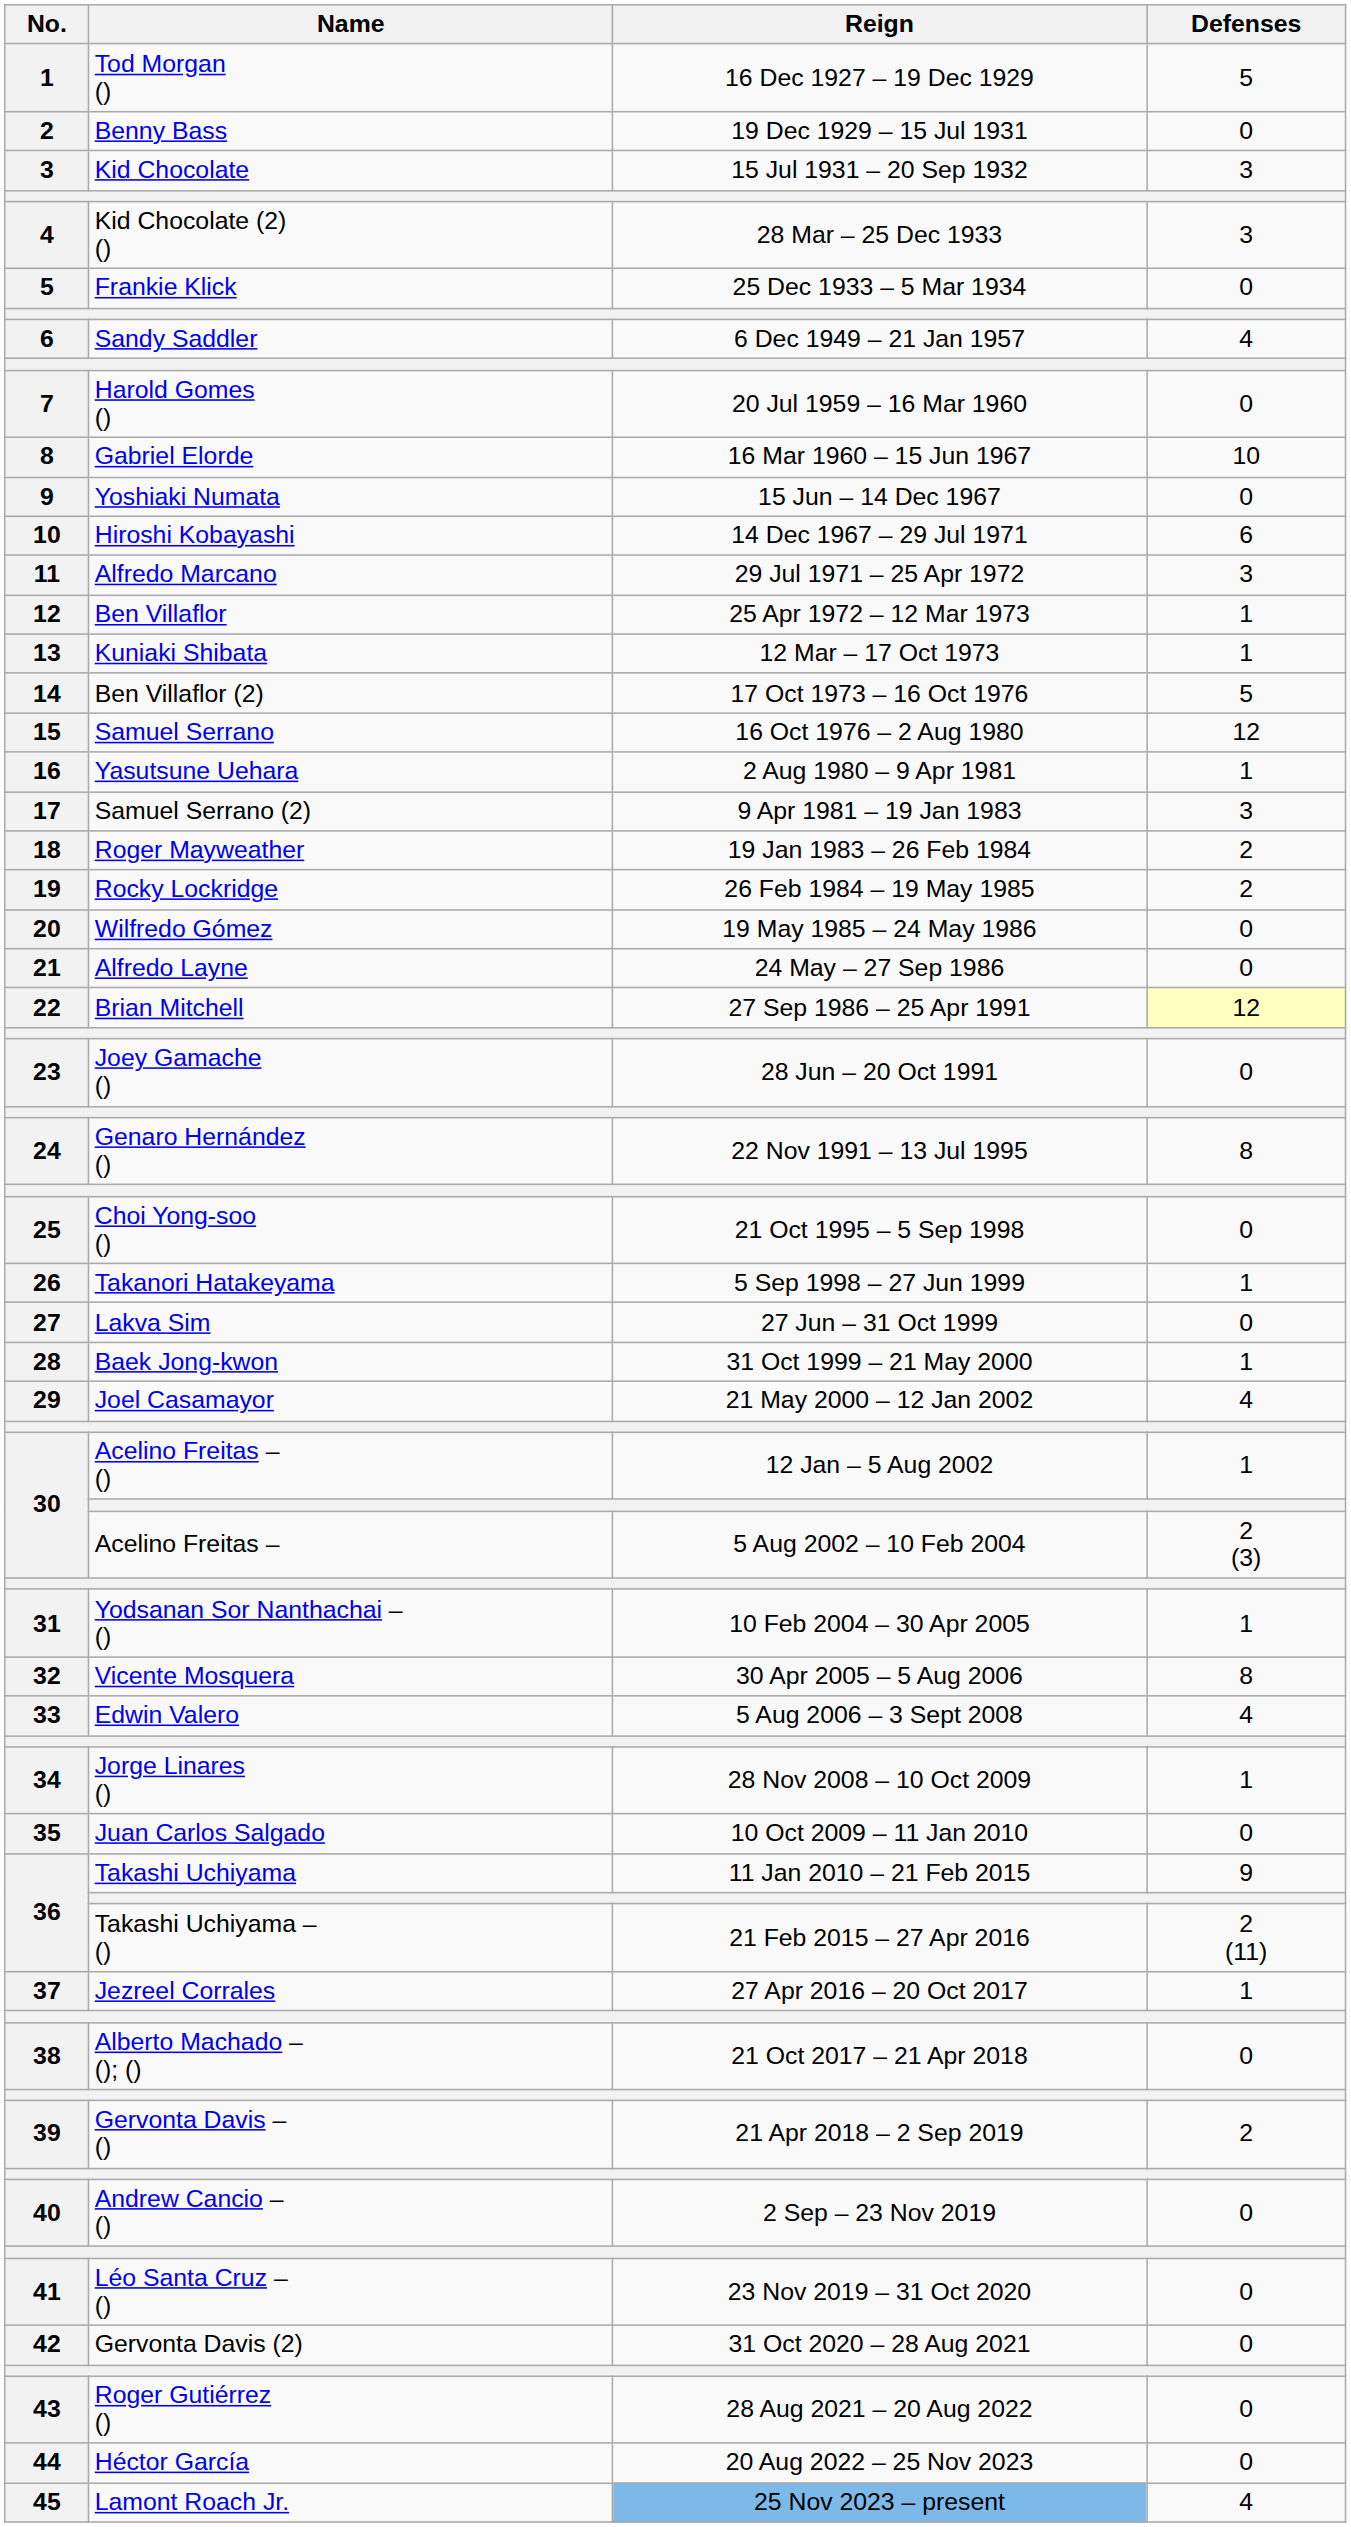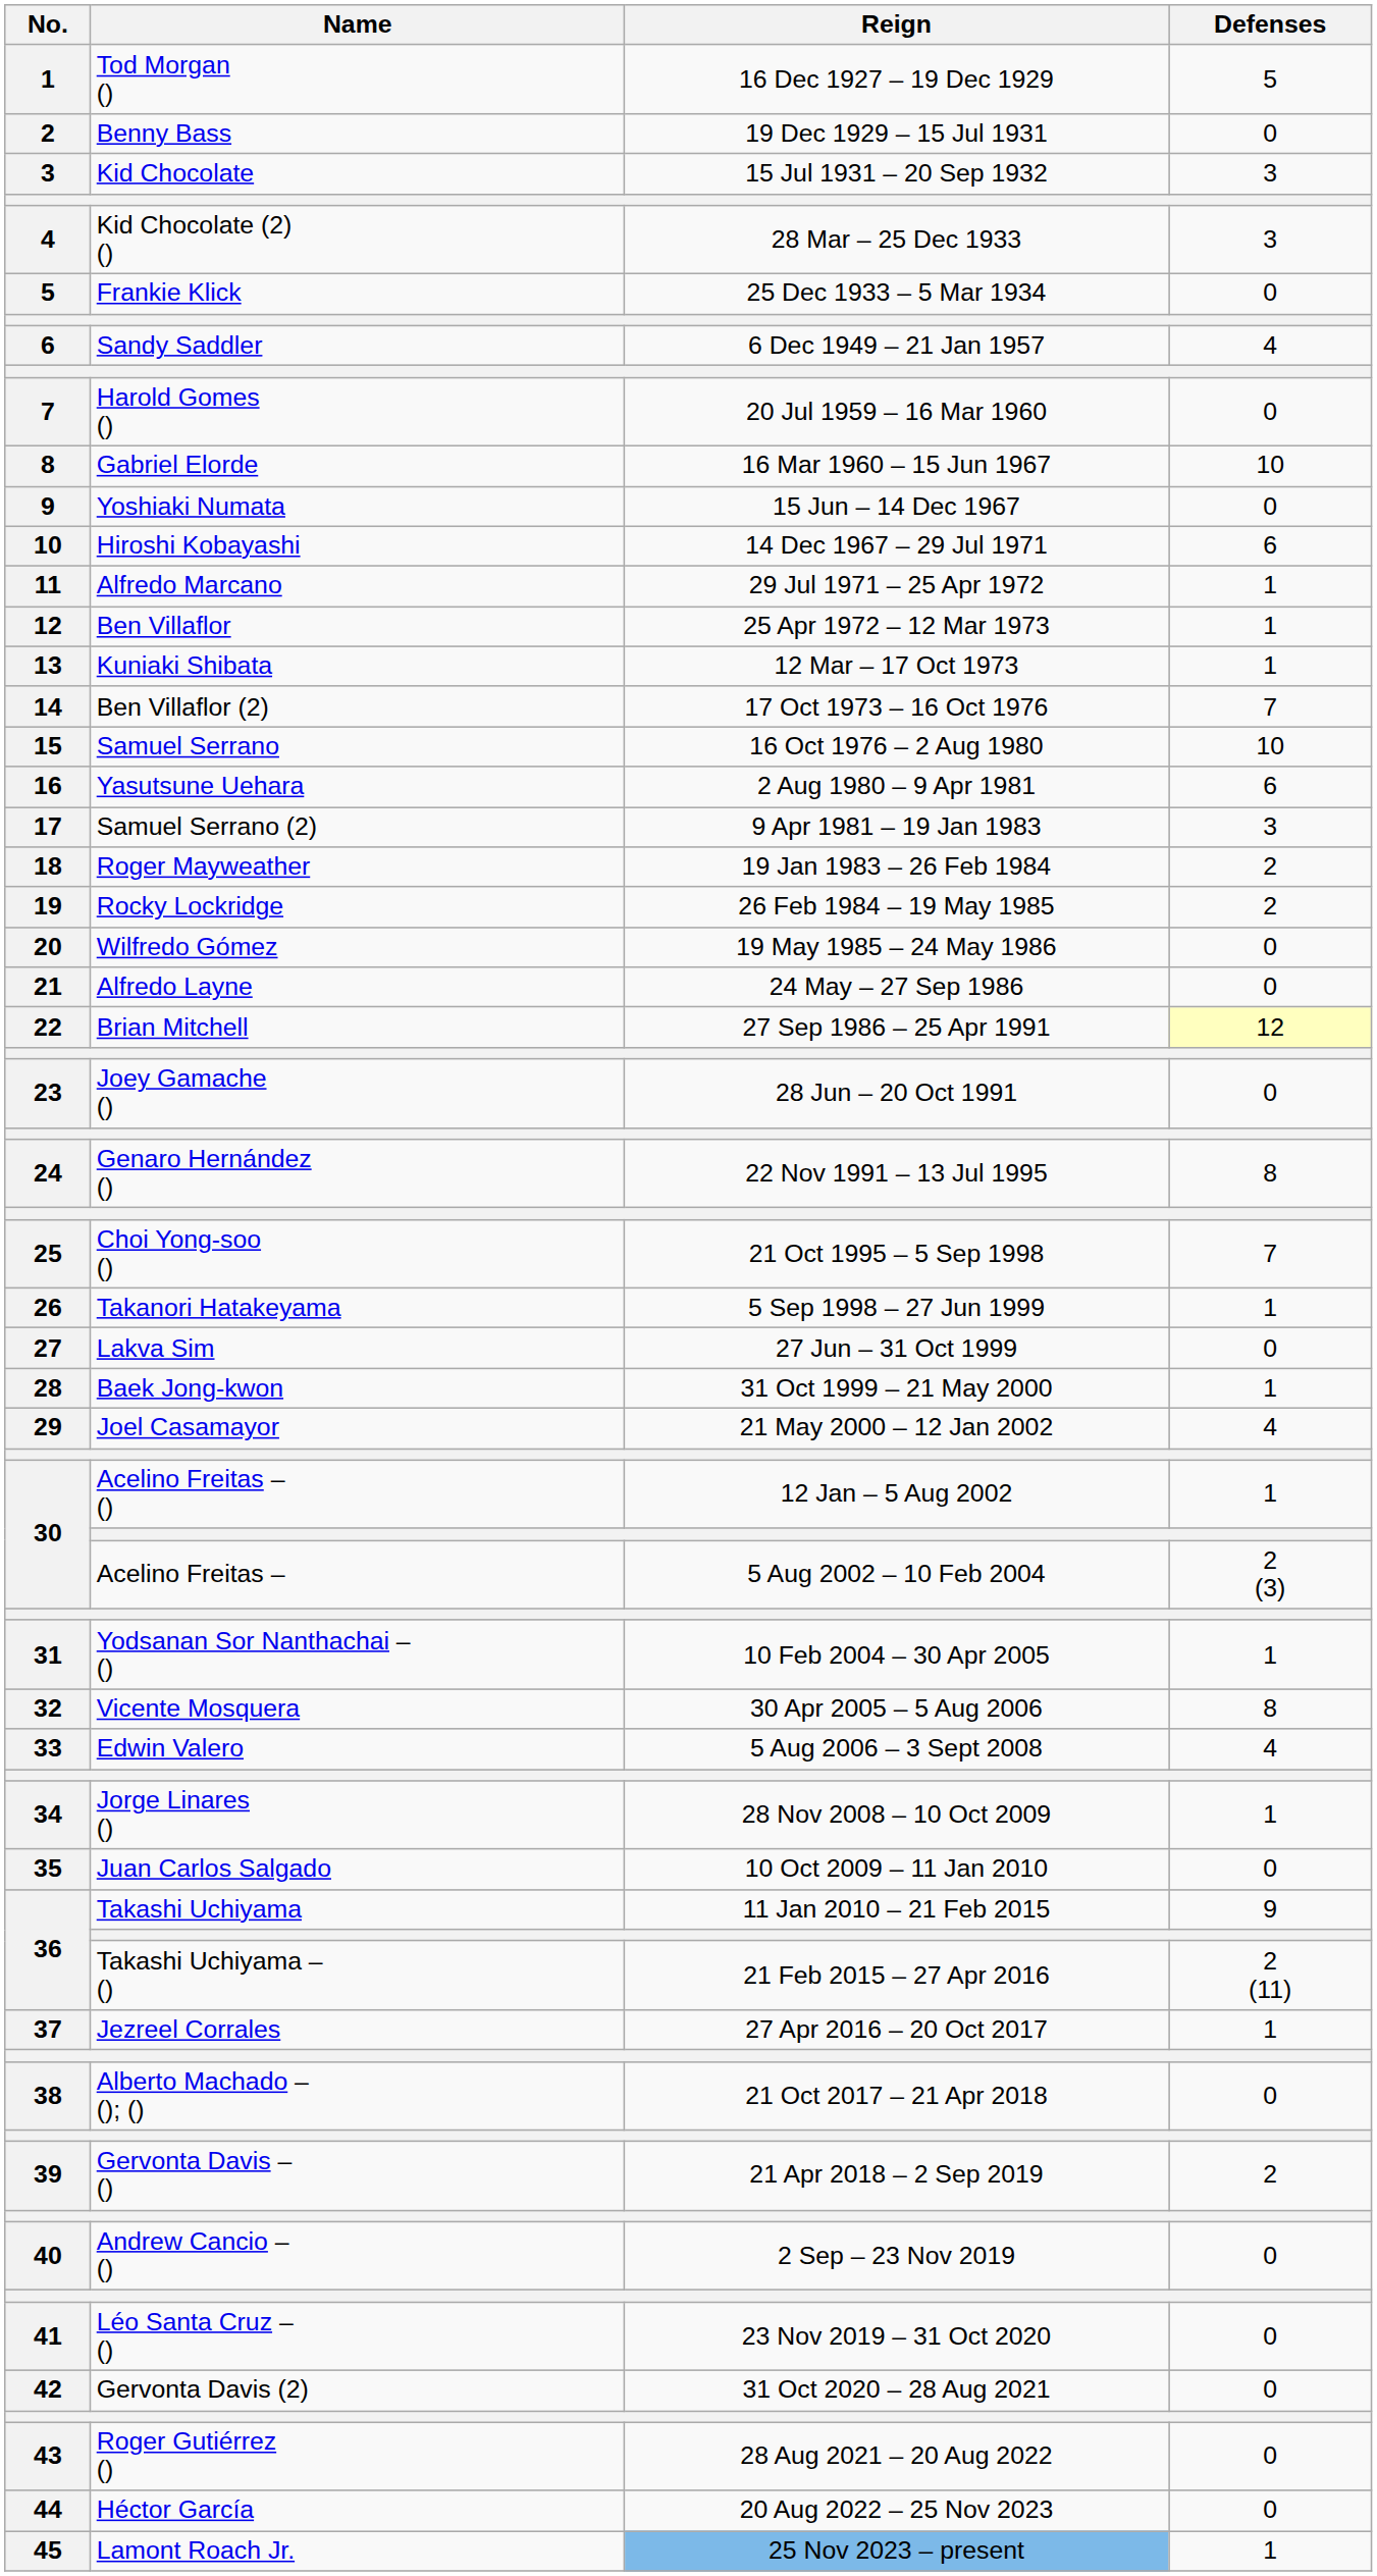Alfredo Marcano | Defenses: 3 -> 1
Ben Villaflor (2) | Defenses: 5 -> 7
Samuel Serrano | Defenses: 12 -> 10
Yasutsune Uehara | Defenses: 1 -> 6
Choi Yong-soo () | Defenses: 0 -> 7
Lamont Roach Jr. | Defenses: 4 -> 1
